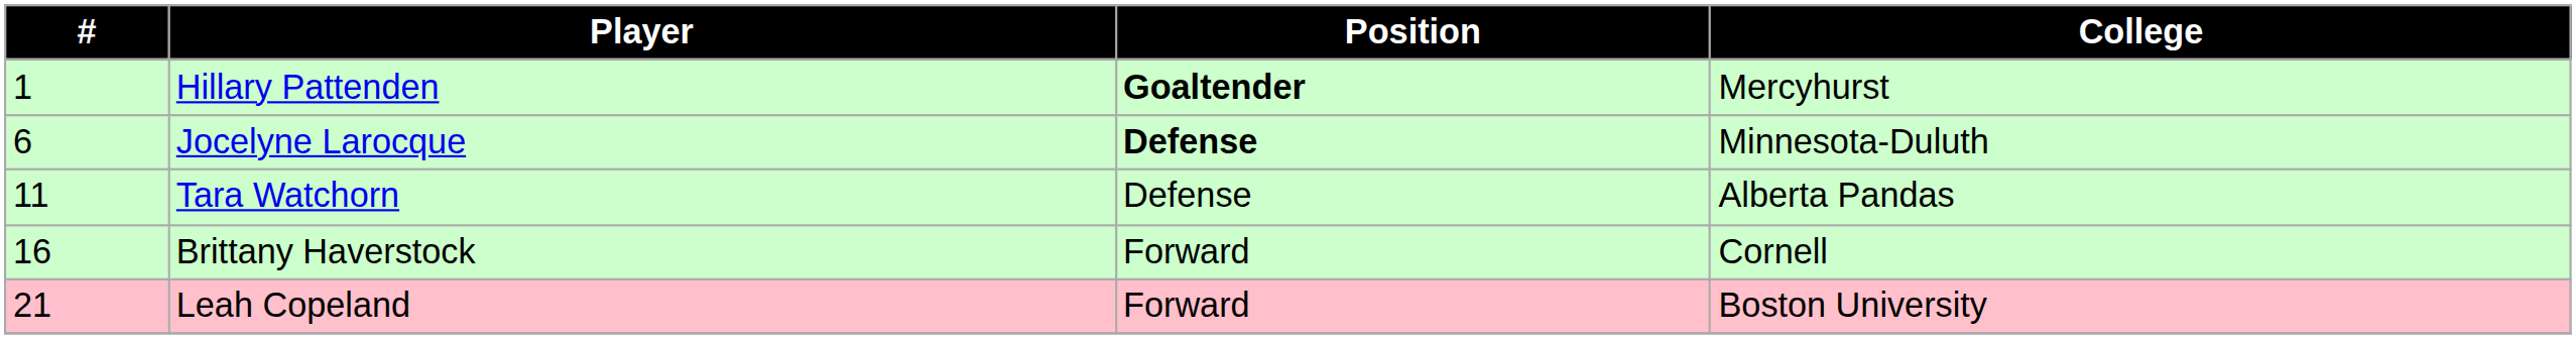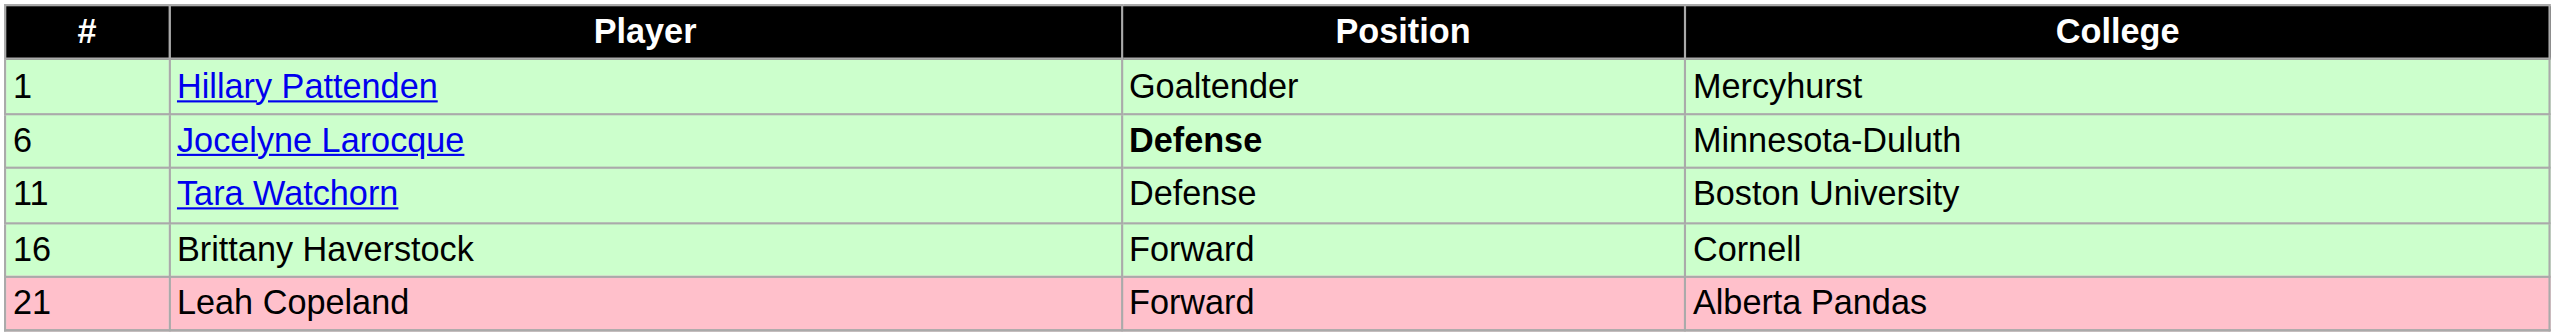Hillary Pattenden | Position: bold -> normal
Tara Watchorn | College: Alberta Pandas -> Boston University
Leah Copeland | College: Boston University -> Alberta Pandas
